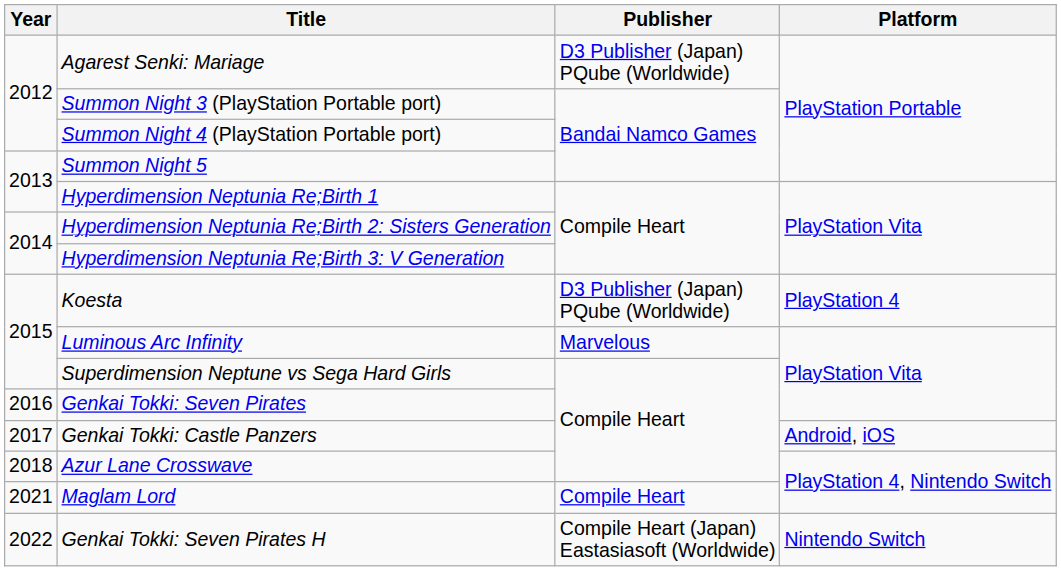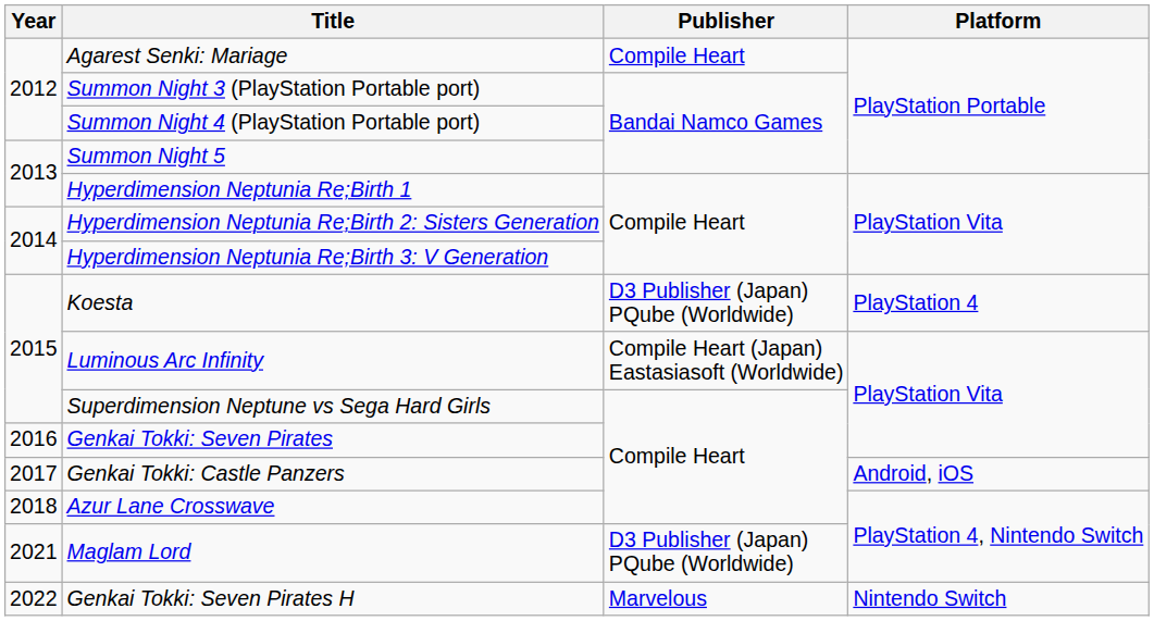Agarest Senki: Mariage | Publisher: D3 Publisher (Japan) PQube (Worldwide) -> Compile Heart
Luminous Arc Infinity | Publisher: Marvelous -> Compile Heart (Japan) Eastasiasoft (Worldwide)
Maglam Lord | Publisher: Compile Heart -> D3 Publisher (Japan) PQube (Worldwide)
Genkai Tokki: Seven Pirates H | Publisher: Compile Heart (Japan) Eastasiasoft (Worldwide) -> Marvelous
